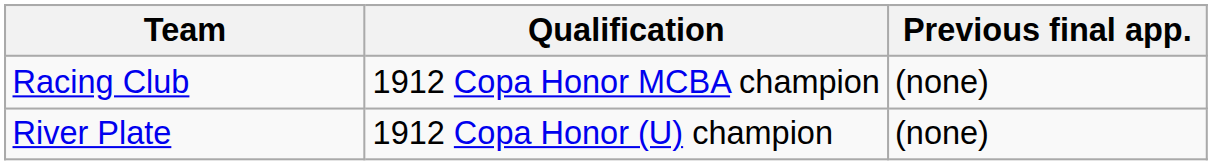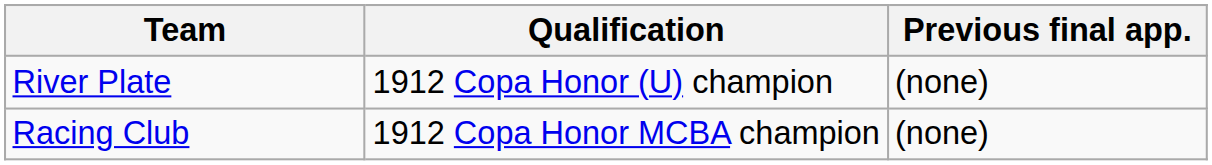rows swapped: River Plate <-> Racing Club
